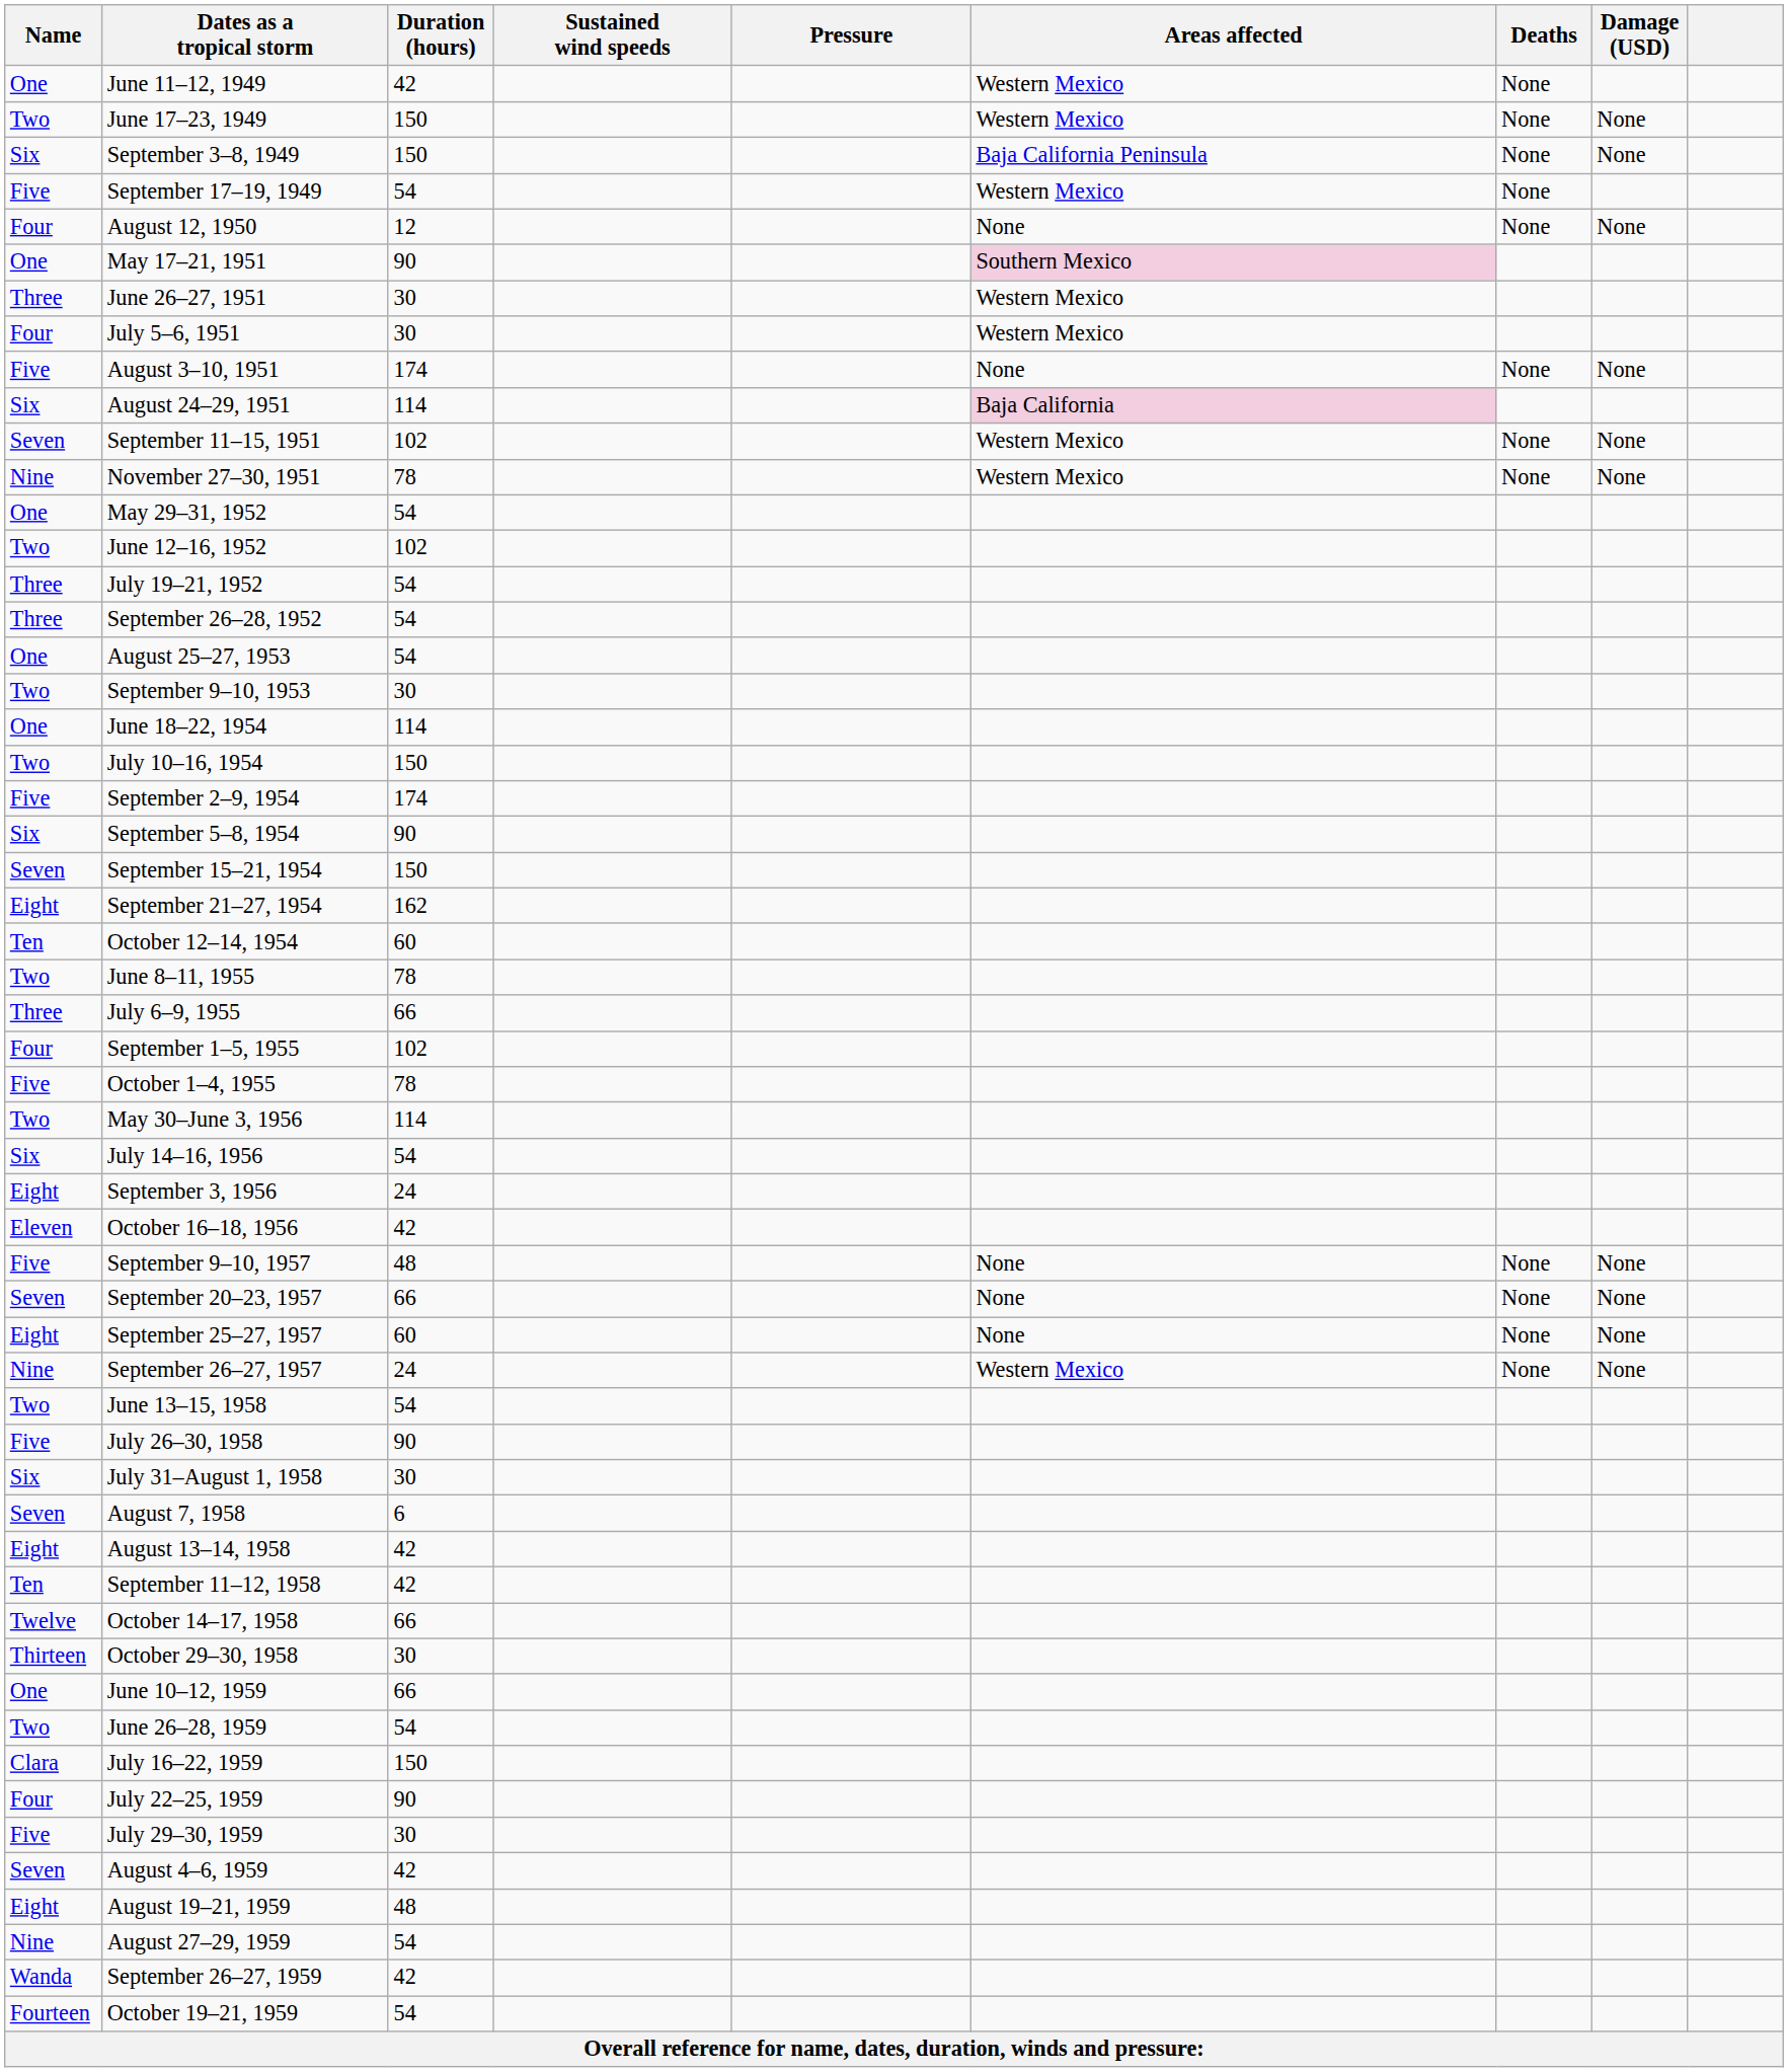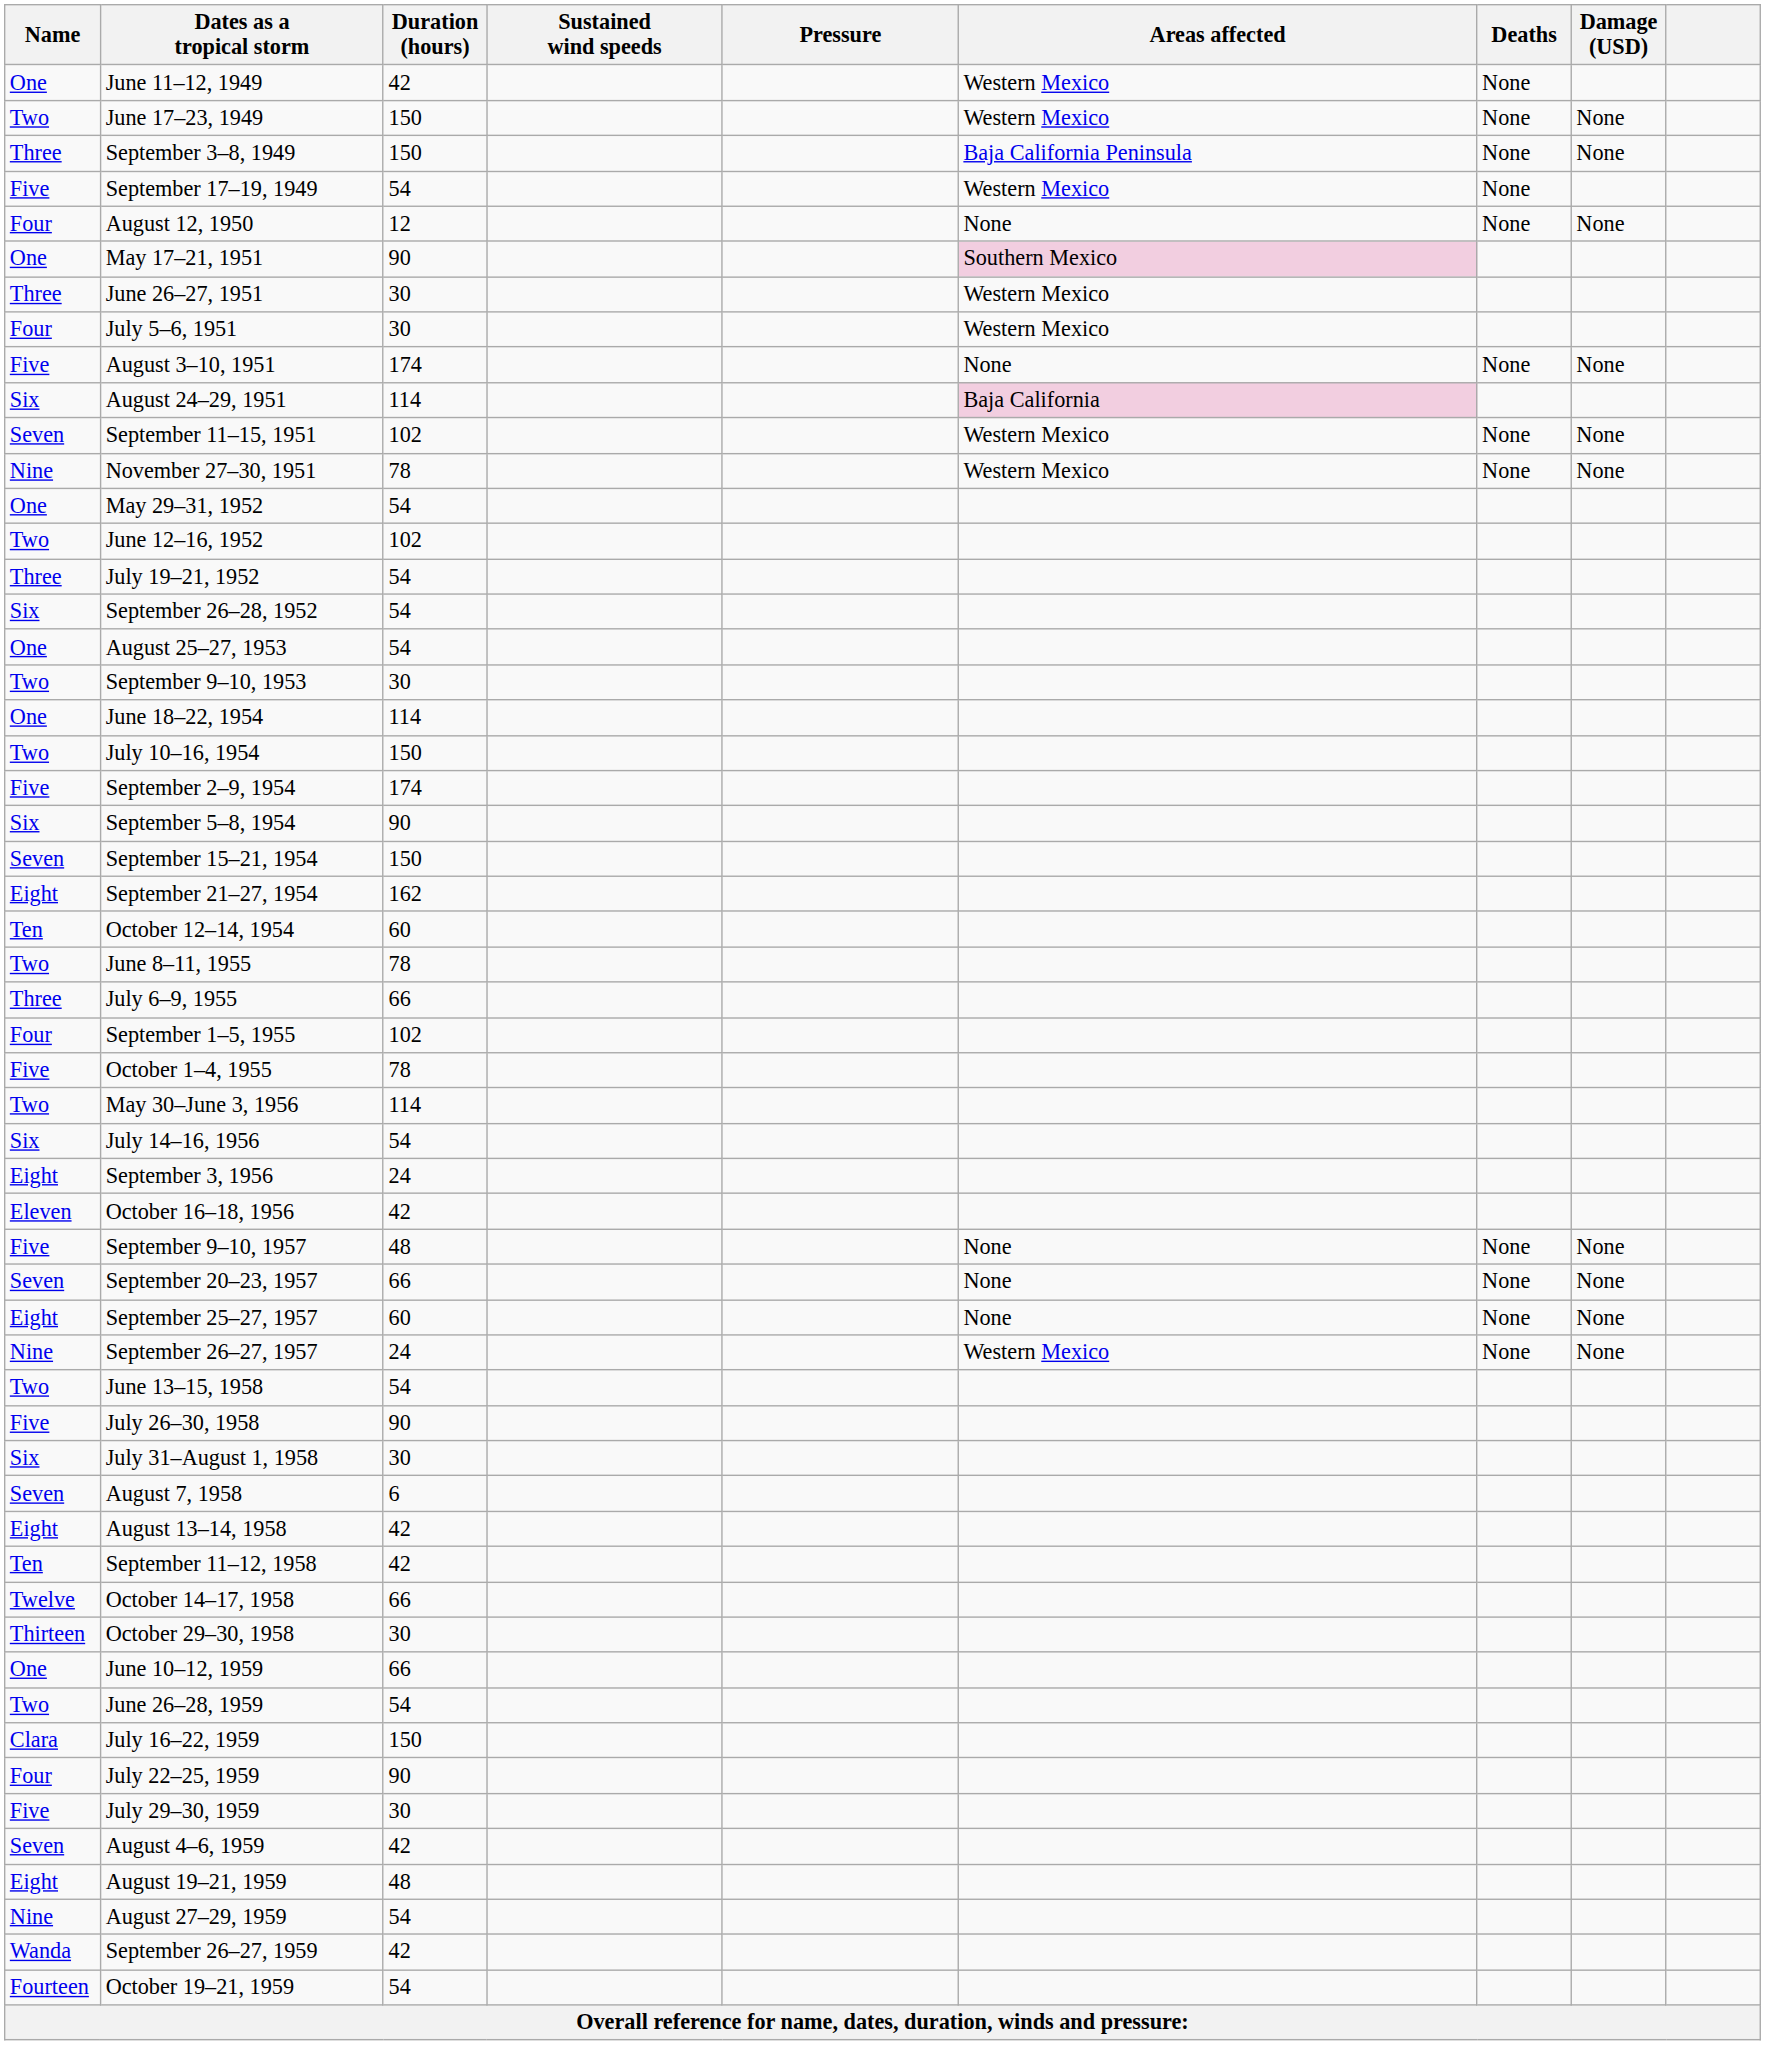September 3–8, 1949 | Name: Six -> Three
September 26–28, 1952 | Name: Three -> Six
